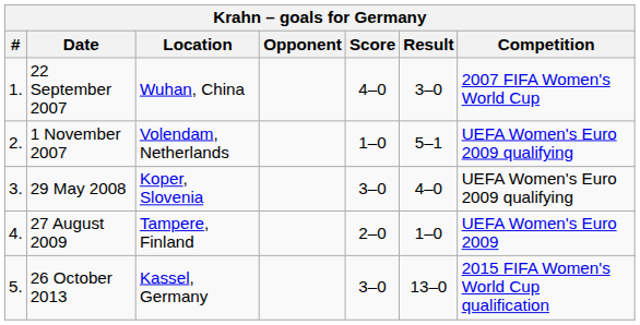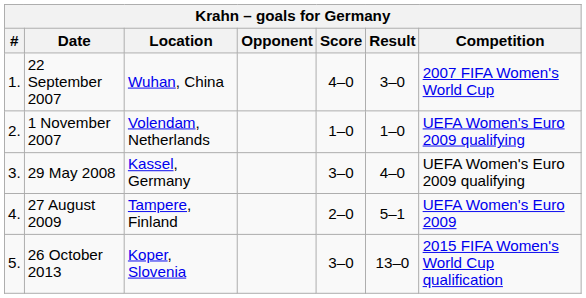1 November 2007 | Result: 5–1 -> 1–0
29 May 2008 | Location: Koper, Slovenia -> Kassel, Germany
27 August 2009 | Result: 1–0 -> 5–1
26 October 2013 | Location: Kassel, Germany -> Koper, Slovenia
